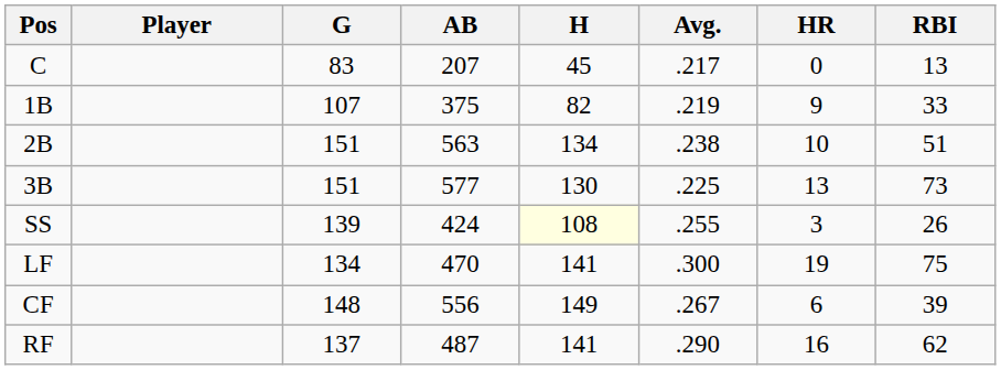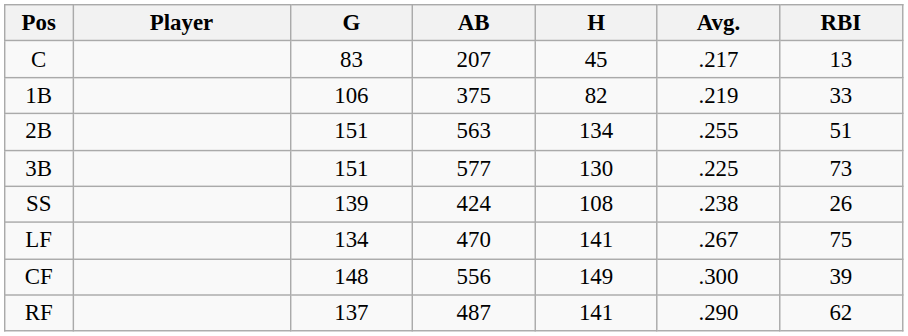- column: HR | 0 | 9 | 10 | 13 | 3 | 19 | 6 | 16
1B | G: 107 -> 106
2B | Avg.: .238 -> .255
SS | H: lightyellow background -> no background
SS | Avg.: .255 -> .238
LF | Avg.: .300 -> .267
CF | Avg.: .267 -> .300
